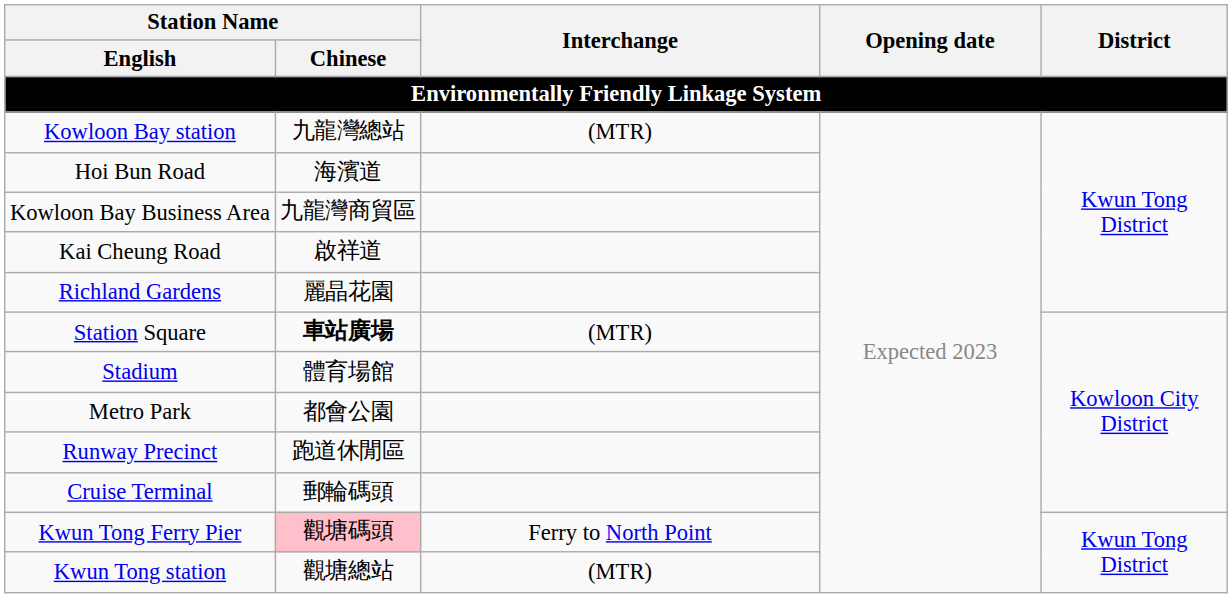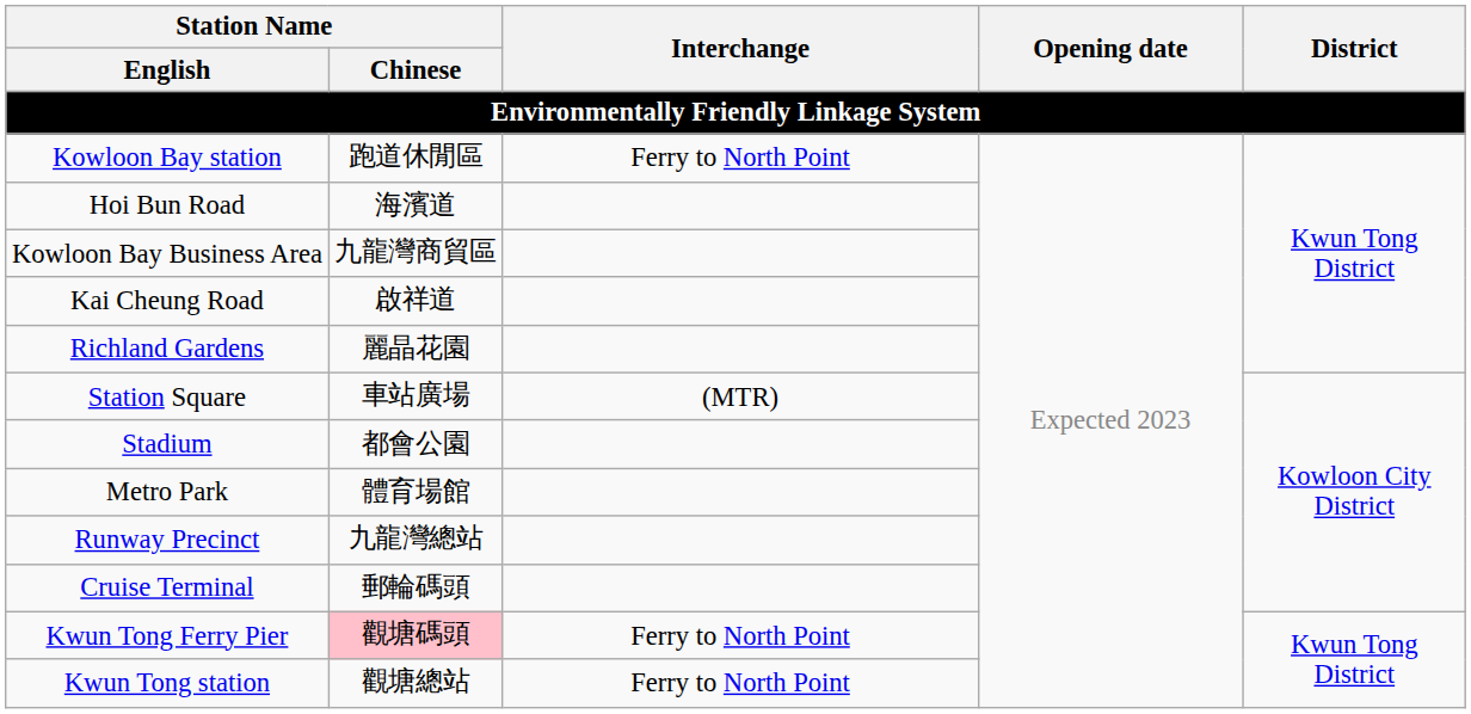Kowloon Bay station | Station Name / Chinese: 九龍灣總站 -> 跑道休閒區
Kowloon Bay station | Interchange: (MTR) -> Ferry to North Point
Station Square | Station Name / Chinese: bold -> normal
Stadium | Station Name / Chinese: 體育場館 -> 都會公園
Metro Park | Station Name / Chinese: 都會公園 -> 體育場館
Runway Precinct | Station Name / Chinese: 跑道休閒區 -> 九龍灣總站
Kwun Tong station | Interchange: (MTR) -> Ferry to North Point
